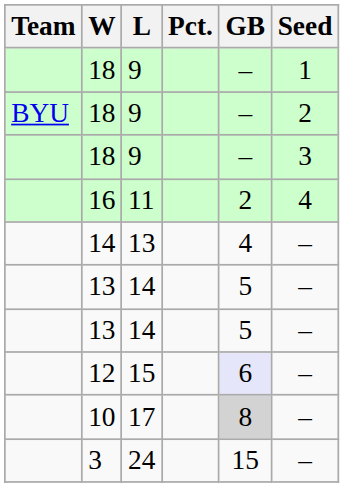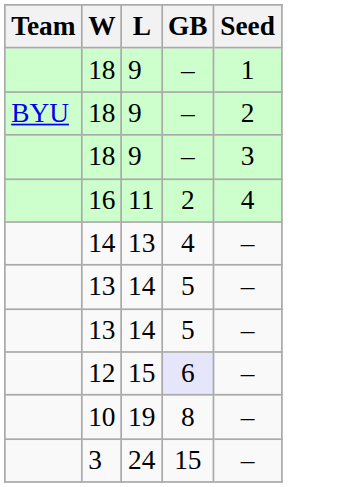- column: Pct.
10 | L: 17 -> 19
10 | GB: lightgrey background -> no background
